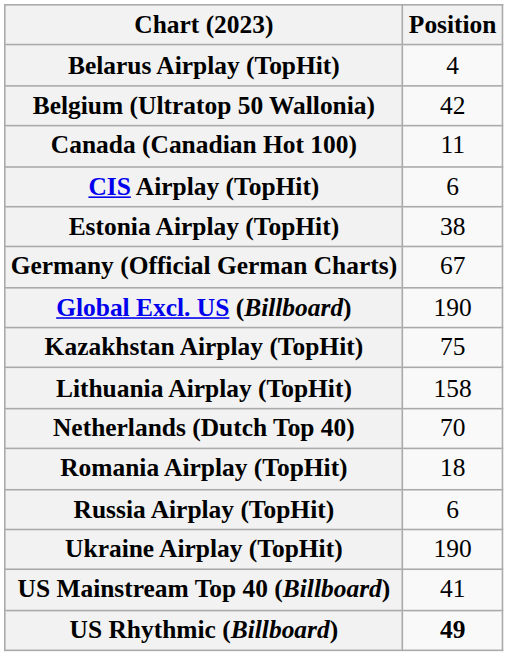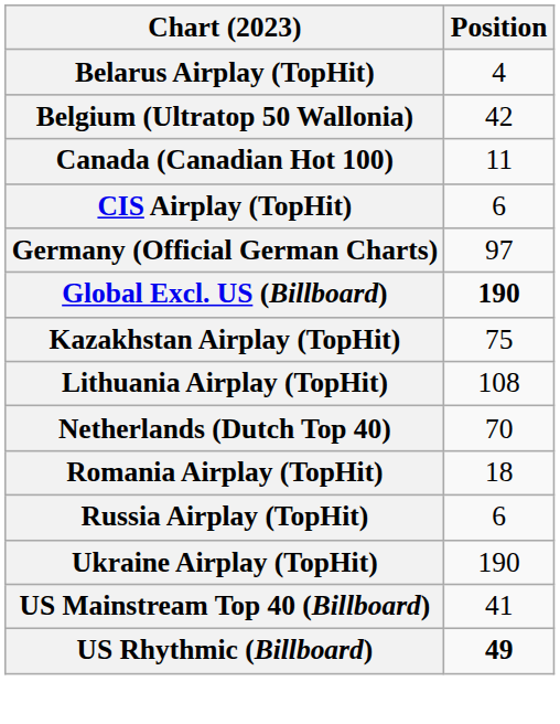- row: Estonia Airplay (TopHit) | 38
Germany (Official German Charts) | Position: 67 -> 97
Global Excl. US (Billboard) | Position: normal -> bold
Lithuania Airplay (TopHit) | Position: 158 -> 108
